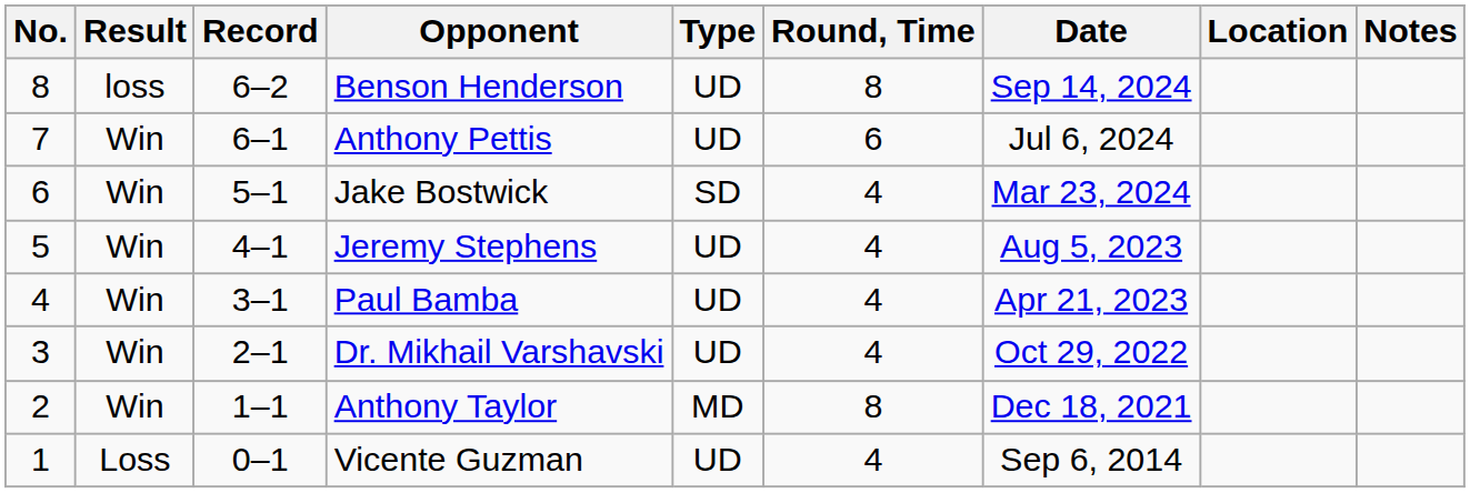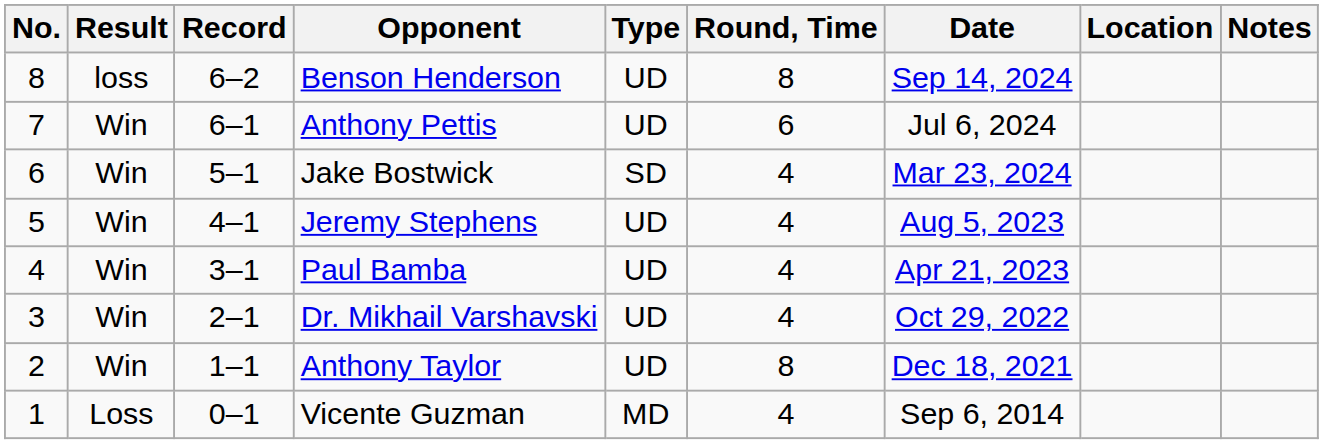Anthony Taylor | Type: MD -> UD
Vicente Guzman | Type: UD -> MD
